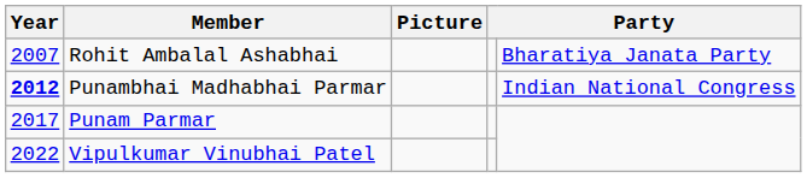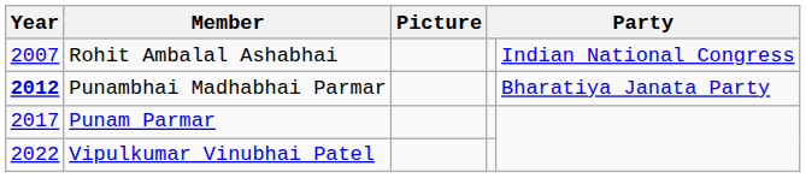Rohit Ambalal Ashabhai | column 5: Bharatiya Janata Party -> Indian National Congress
Punambhai Madhabhai Parmar | column 5: Indian National Congress -> Bharatiya Janata Party
